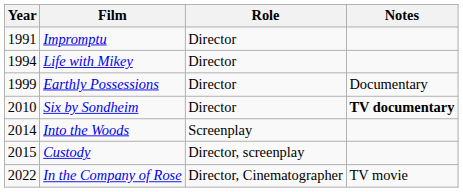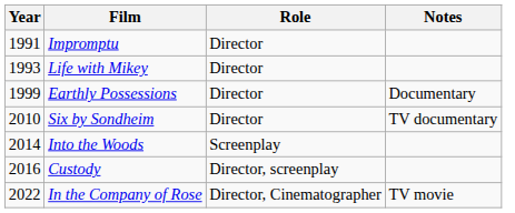Life with Mikey | Year: 1994 -> 1993
Six by Sondheim | Notes: bold -> normal
Custody | Year: 2015 -> 2016
